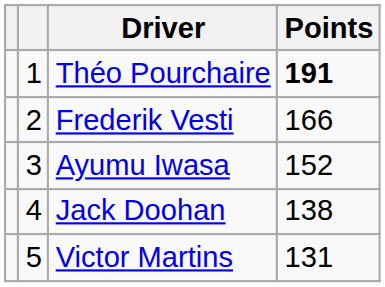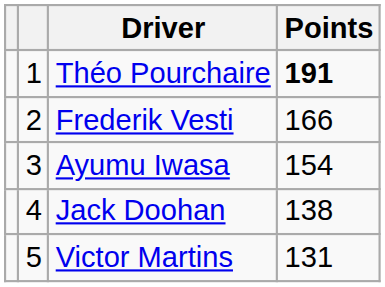Ayumu Iwasa | Points: 152 -> 154
